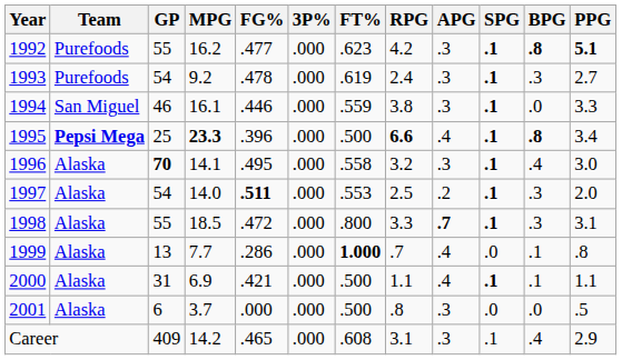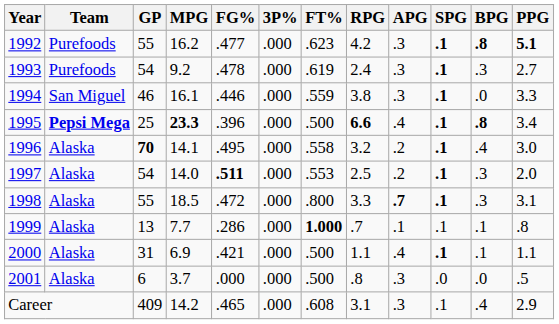1996 | APG: .3 -> .2
1999 | APG: .4 -> .1
1999 | SPG: .0 -> .1
